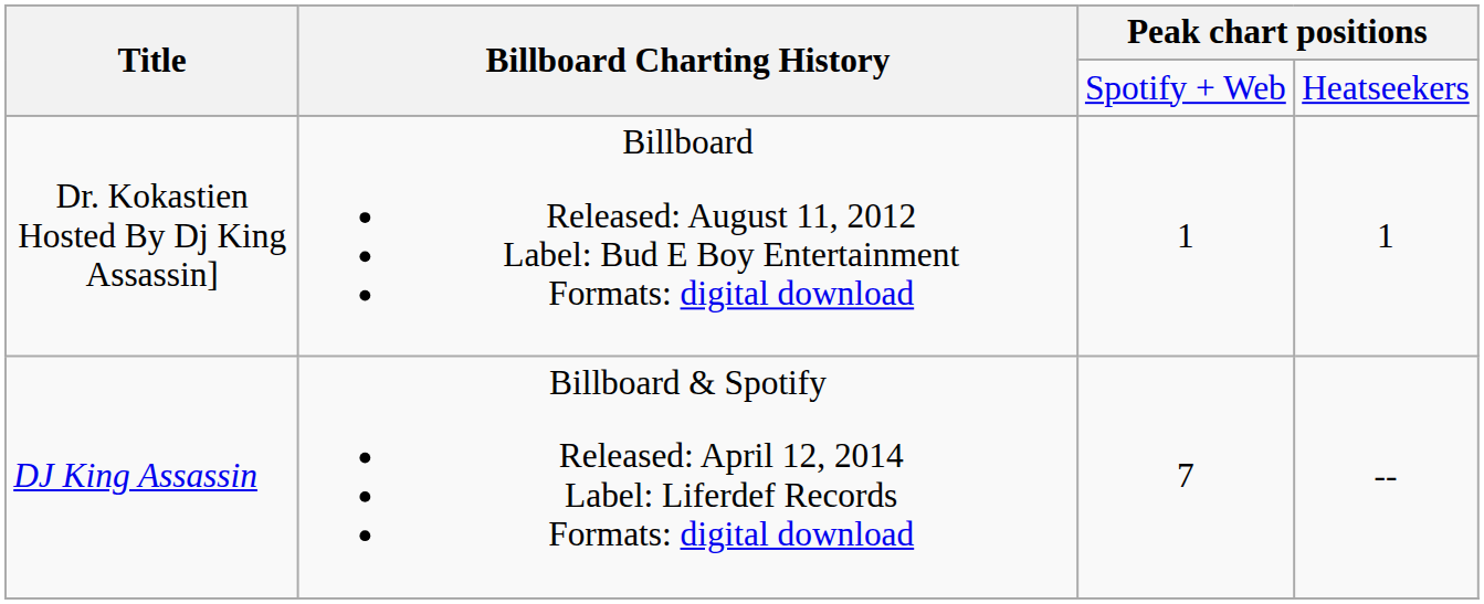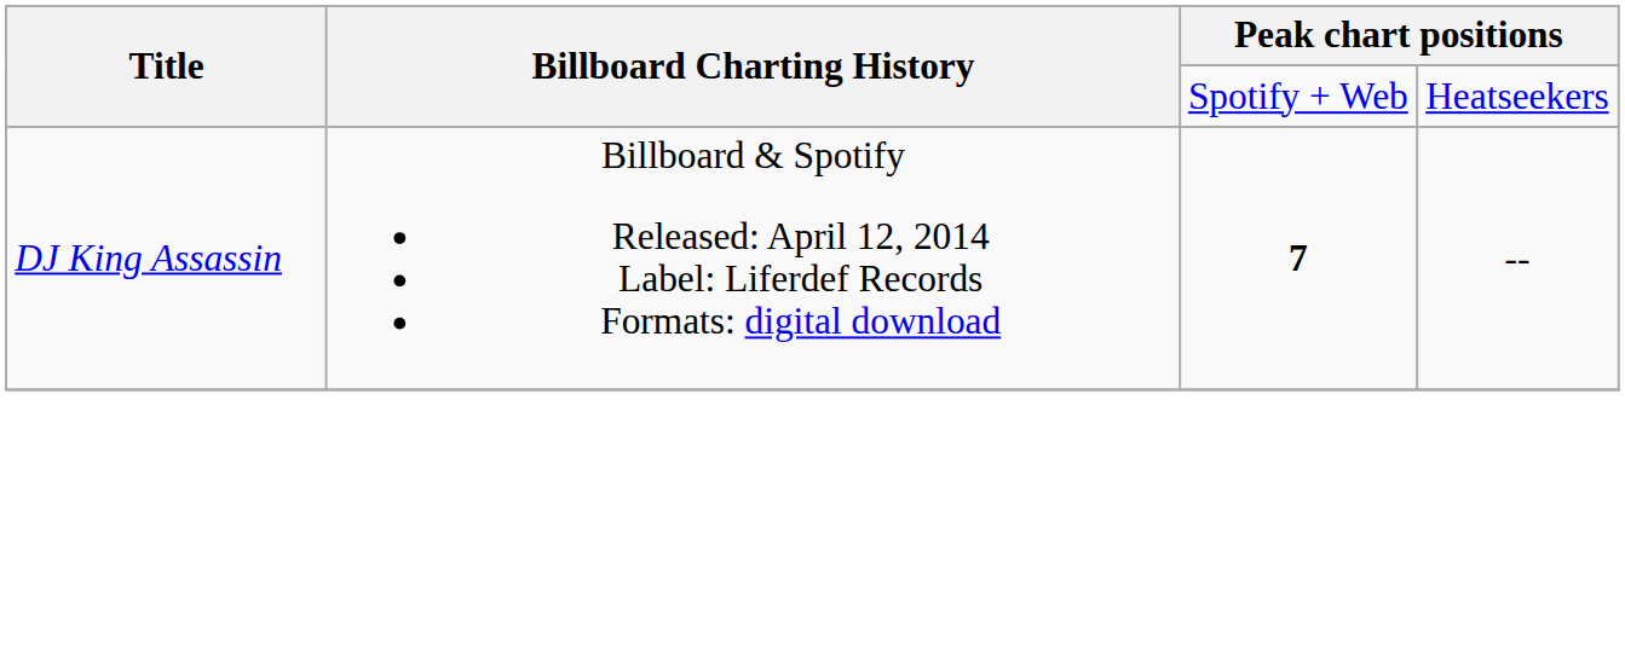- row: Dr. Kokastien Hosted By Dj King Assassin] | Billboard Released: August 11, 2012 Label: Bud E Boy Entertainment Formats: digital download | 1 | 1
DJ King Assassin | column 3: normal -> bold
